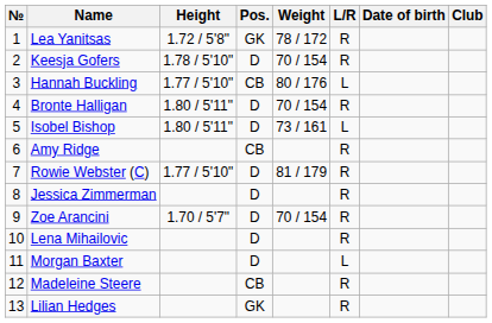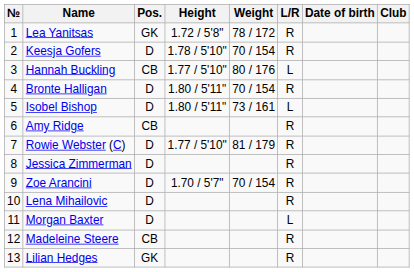columns swapped: Pos. <-> Height
